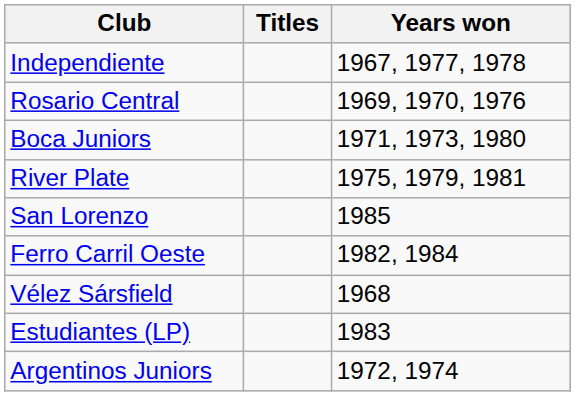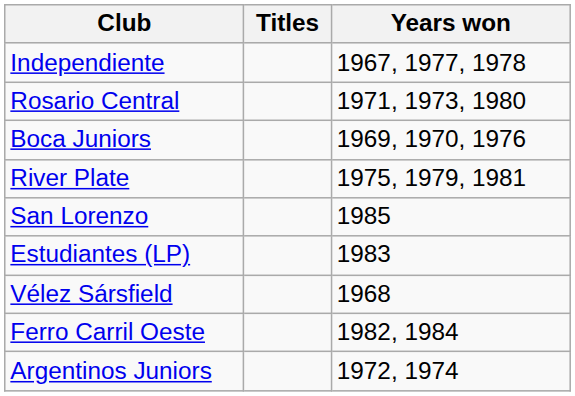Rosario Central | Years won: 1969, 1970, 1976 -> 1971, 1973, 1980
Boca Juniors | Years won: 1971, 1973, 1980 -> 1969, 1970, 1976
rows swapped: Ferro Carril Oeste <-> Estudiantes (LP)
